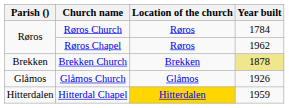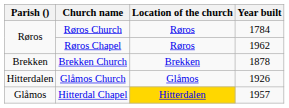Brekken Church | Year built: khaki background -> no background
Glåmos Church | Parish (): Glåmos -> Hitterdalen
Hitterdal Chapel | Parish (): Hitterdalen -> Glåmos
Hitterdal Chapel | Year built: 1959 -> 1957
